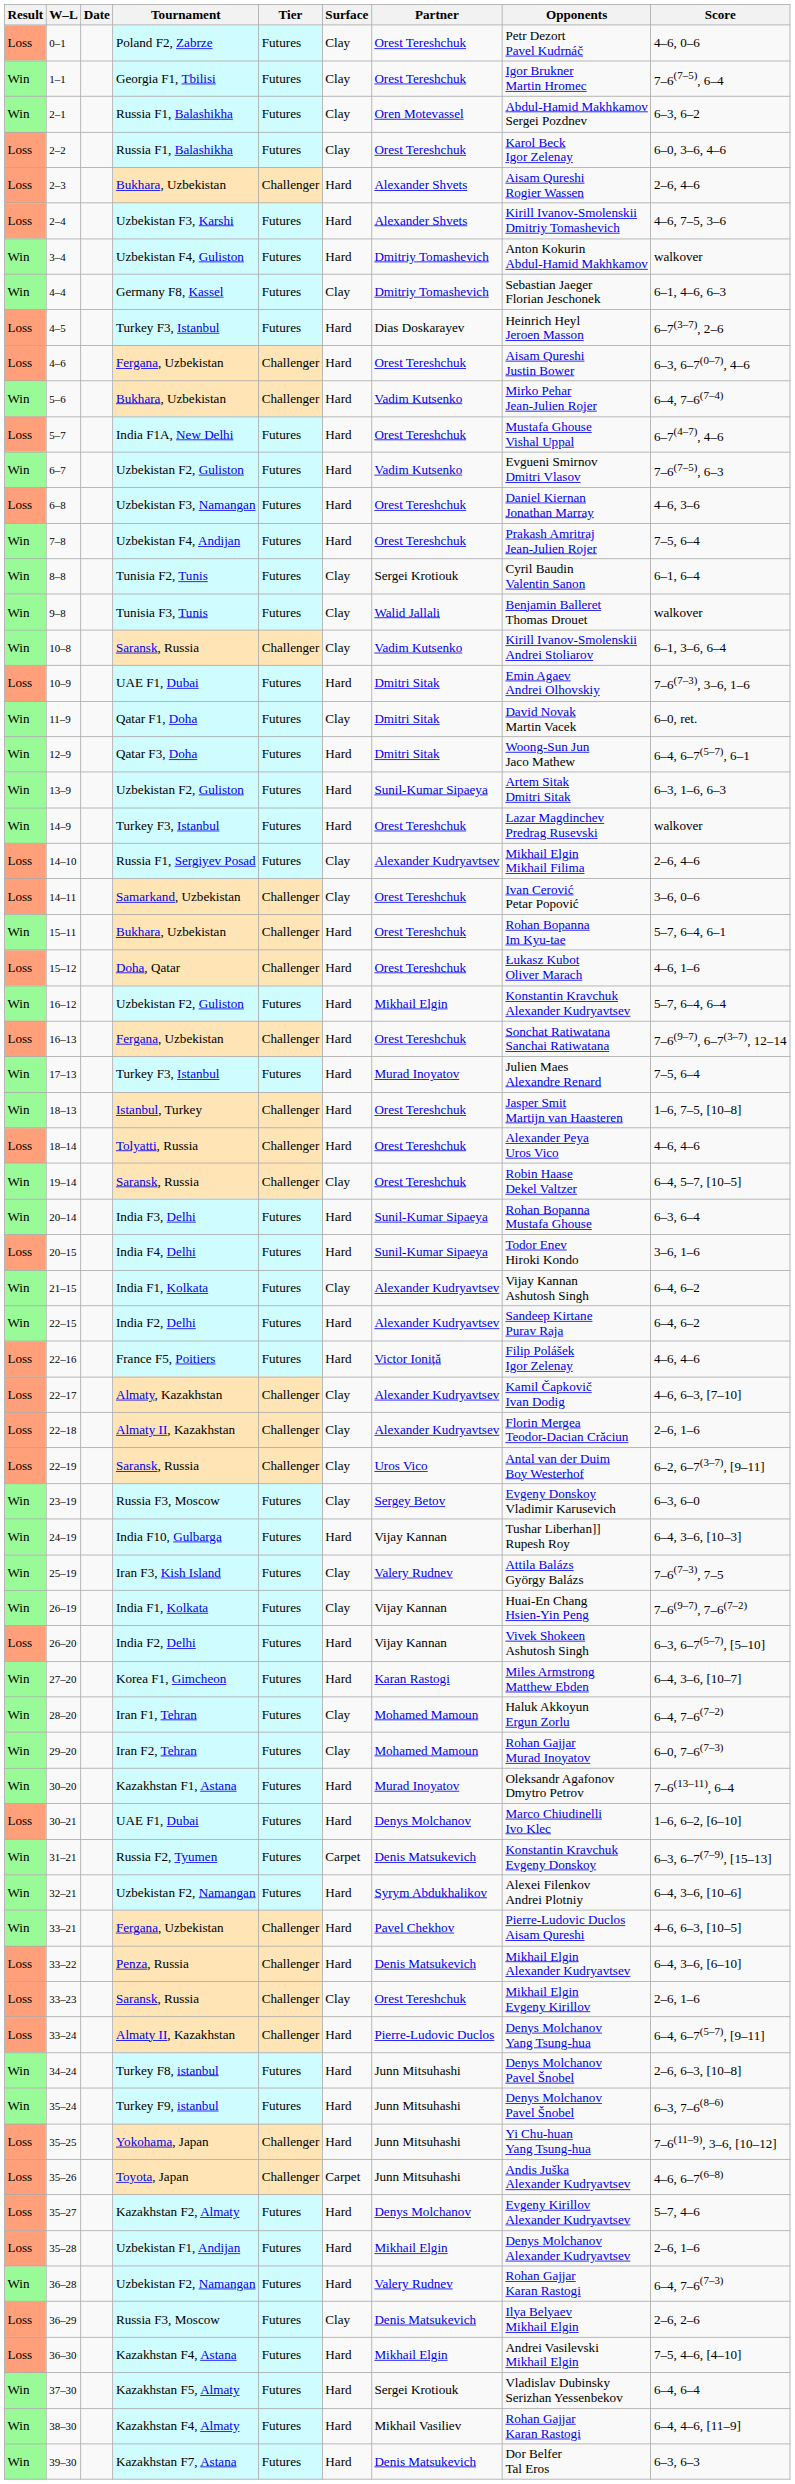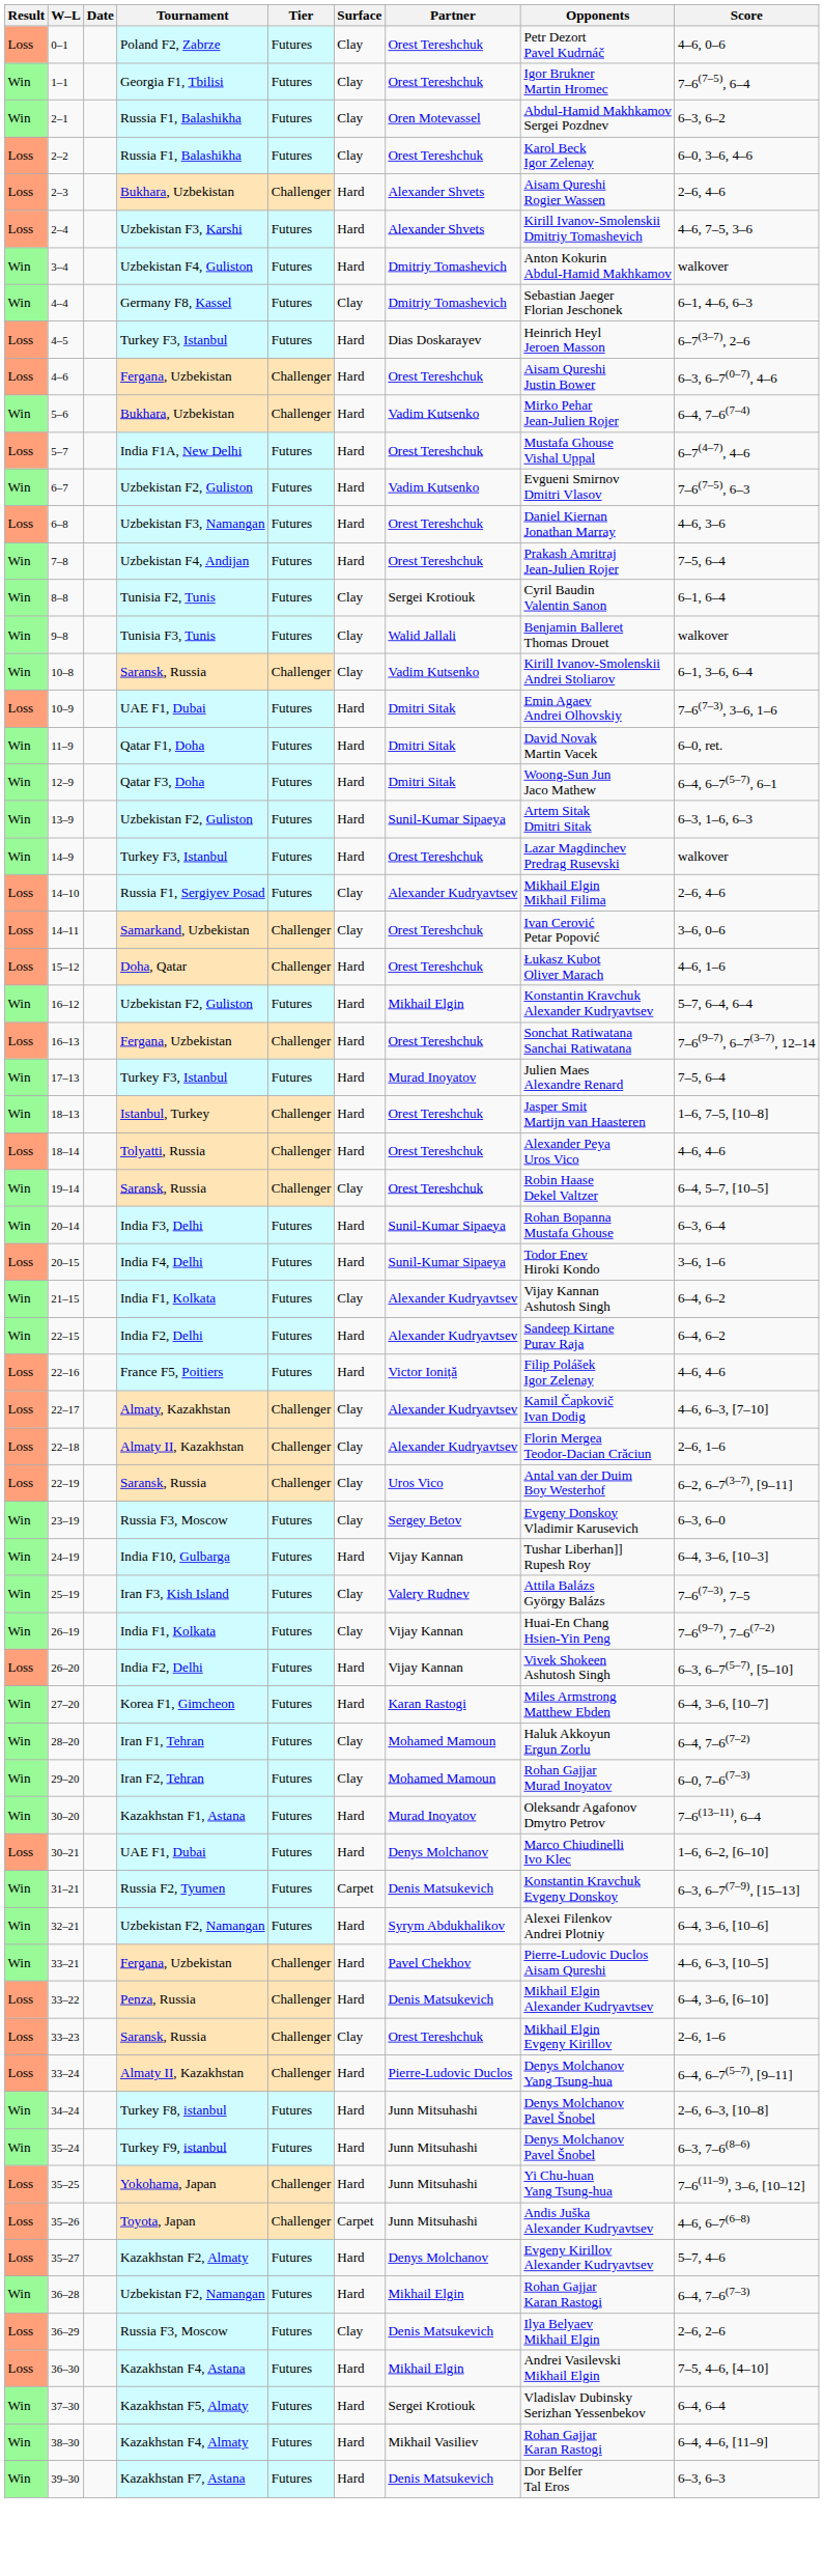11–9 | Surface: Clay -> Hard
- row: Win | 15–11 | Bukhara, Uzbekistan | Challenger | Hard | Orest Tereshchuk | Rohan Bopanna Im Kyu-tae | 5–7, 6–4, 6–1
- row: Loss | 35–28 | Uzbekistan F1, Andijan | Futures | Hard | Mikhail Elgin | Denys Molchanov Alexander Kudryavtsev | 2–6, 1–6
36–28 | Partner: Valery Rudnev -> Mikhail Elgin
